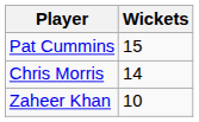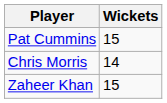Zaheer Khan | Wickets: 10 -> 15
